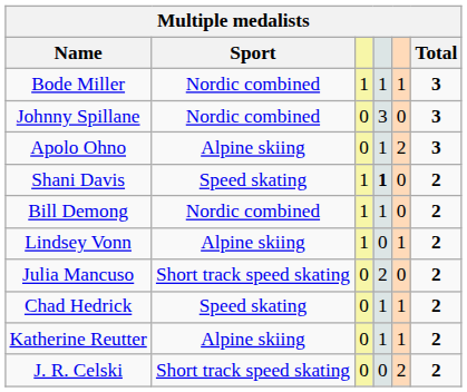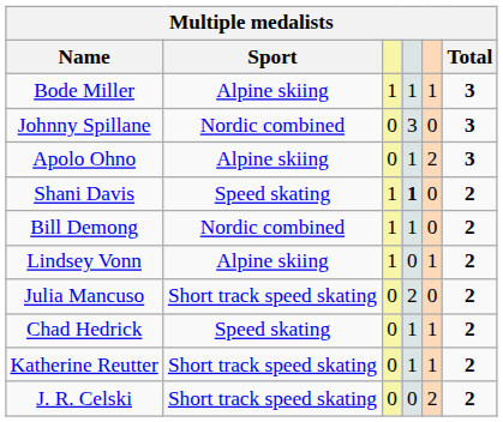Bode Miller | Sport: Nordic combined -> Alpine skiing
Katherine Reutter | Sport: Alpine skiing -> Short track speed skating
